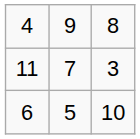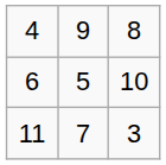rows swapped: 11 <-> 6
